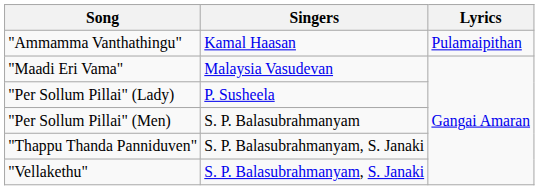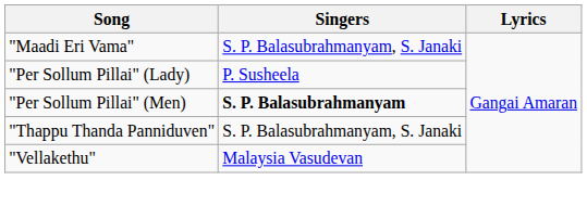- row: "Ammamma Vanthathingu" | Kamal Haasan | Pulamaipithan
"Maadi Eri Vama" | Singers: Malaysia Vasudevan -> S. P. Balasubrahmanyam, S. Janaki
"Per Sollum Pillai" (Men) | Singers: normal -> bold
"Vellakethu" | Singers: S. P. Balasubrahmanyam, S. Janaki -> Malaysia Vasudevan
